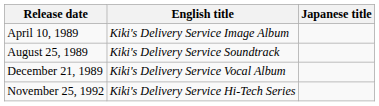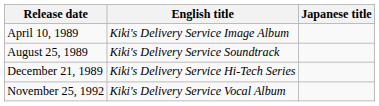December 21, 1989 | English title: Kiki's Delivery Service Vocal Album -> Kiki's Delivery Service Hi-Tech Series
November 25, 1992 | English title: Kiki's Delivery Service Hi-Tech Series -> Kiki's Delivery Service Vocal Album
